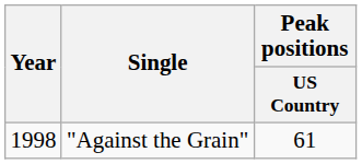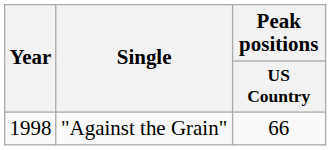"Against the Grain" | Peak positions / US Country: 61 -> 66
